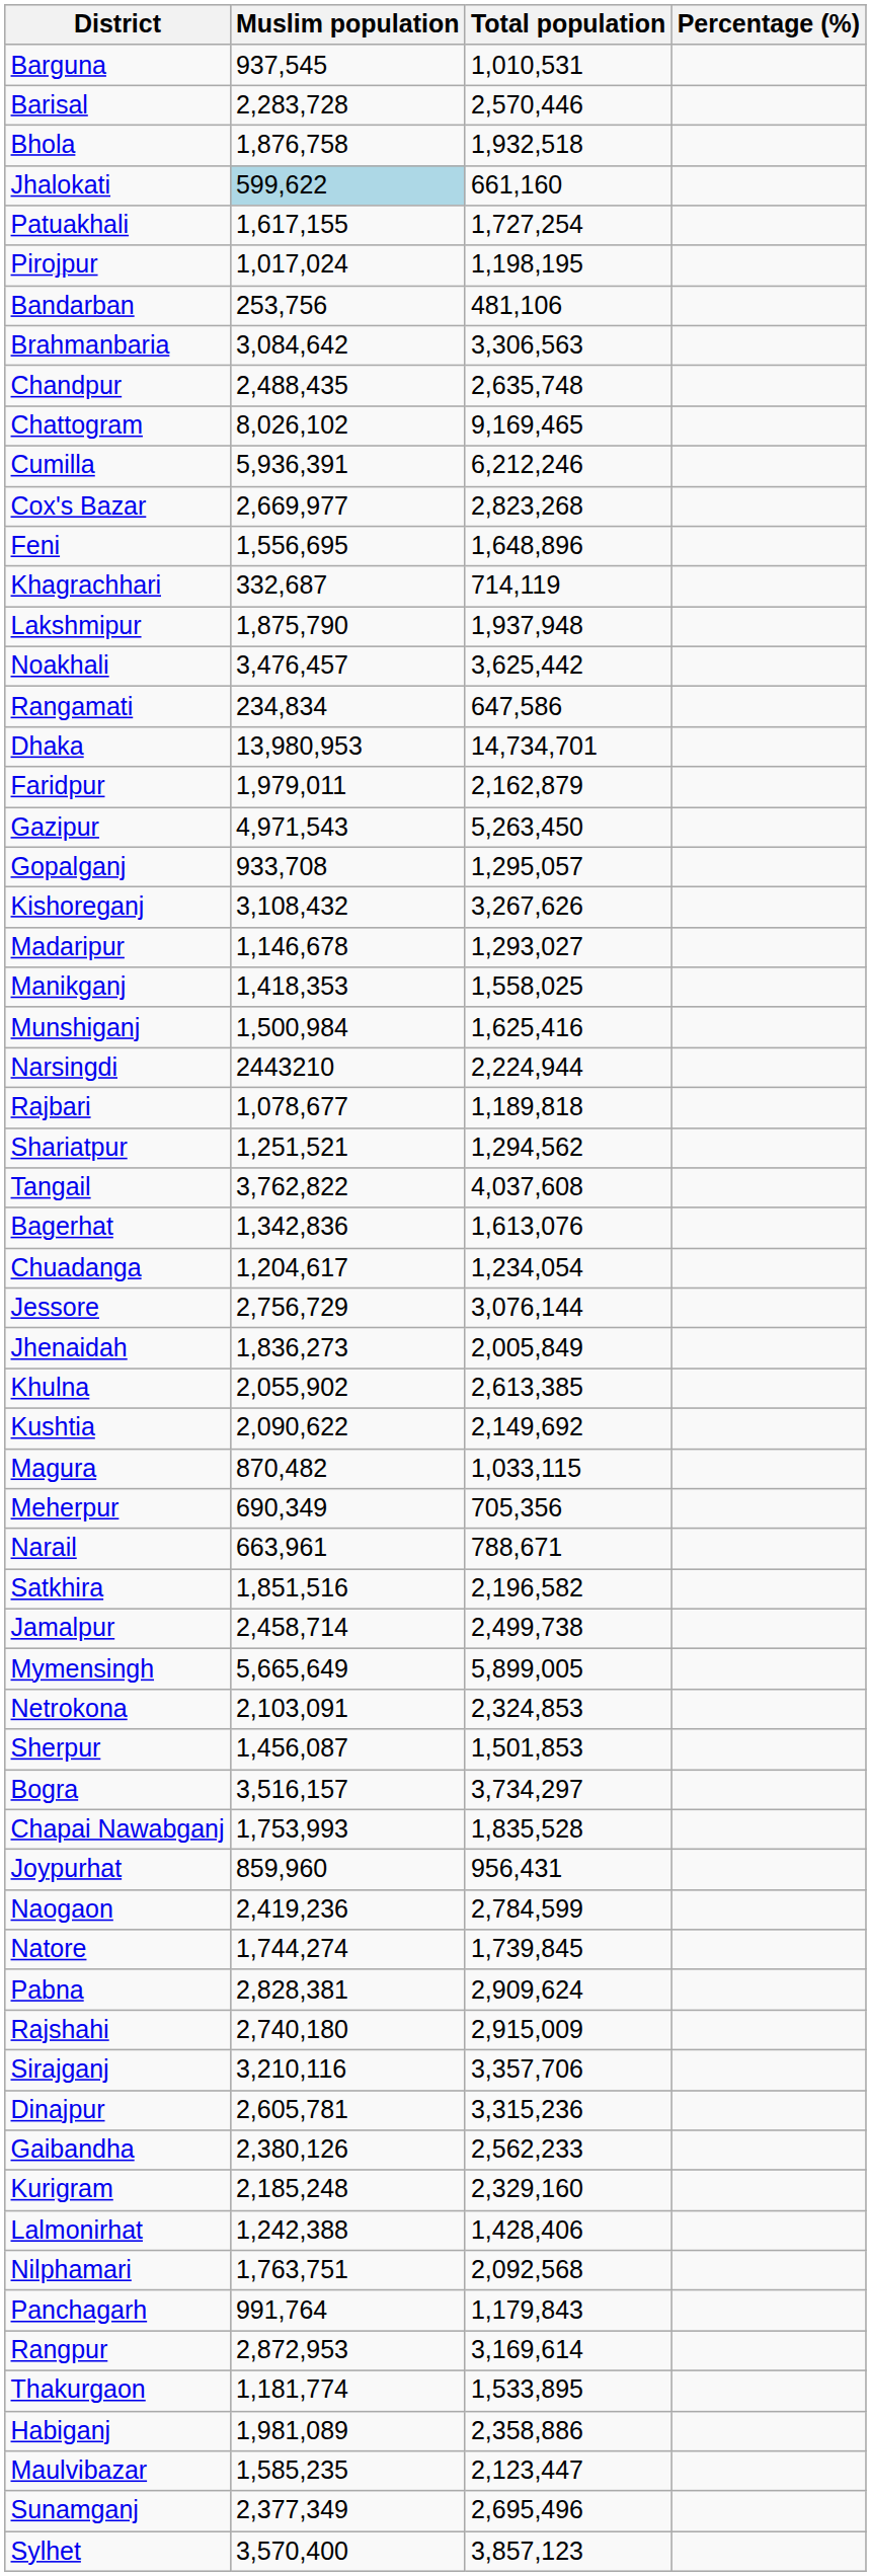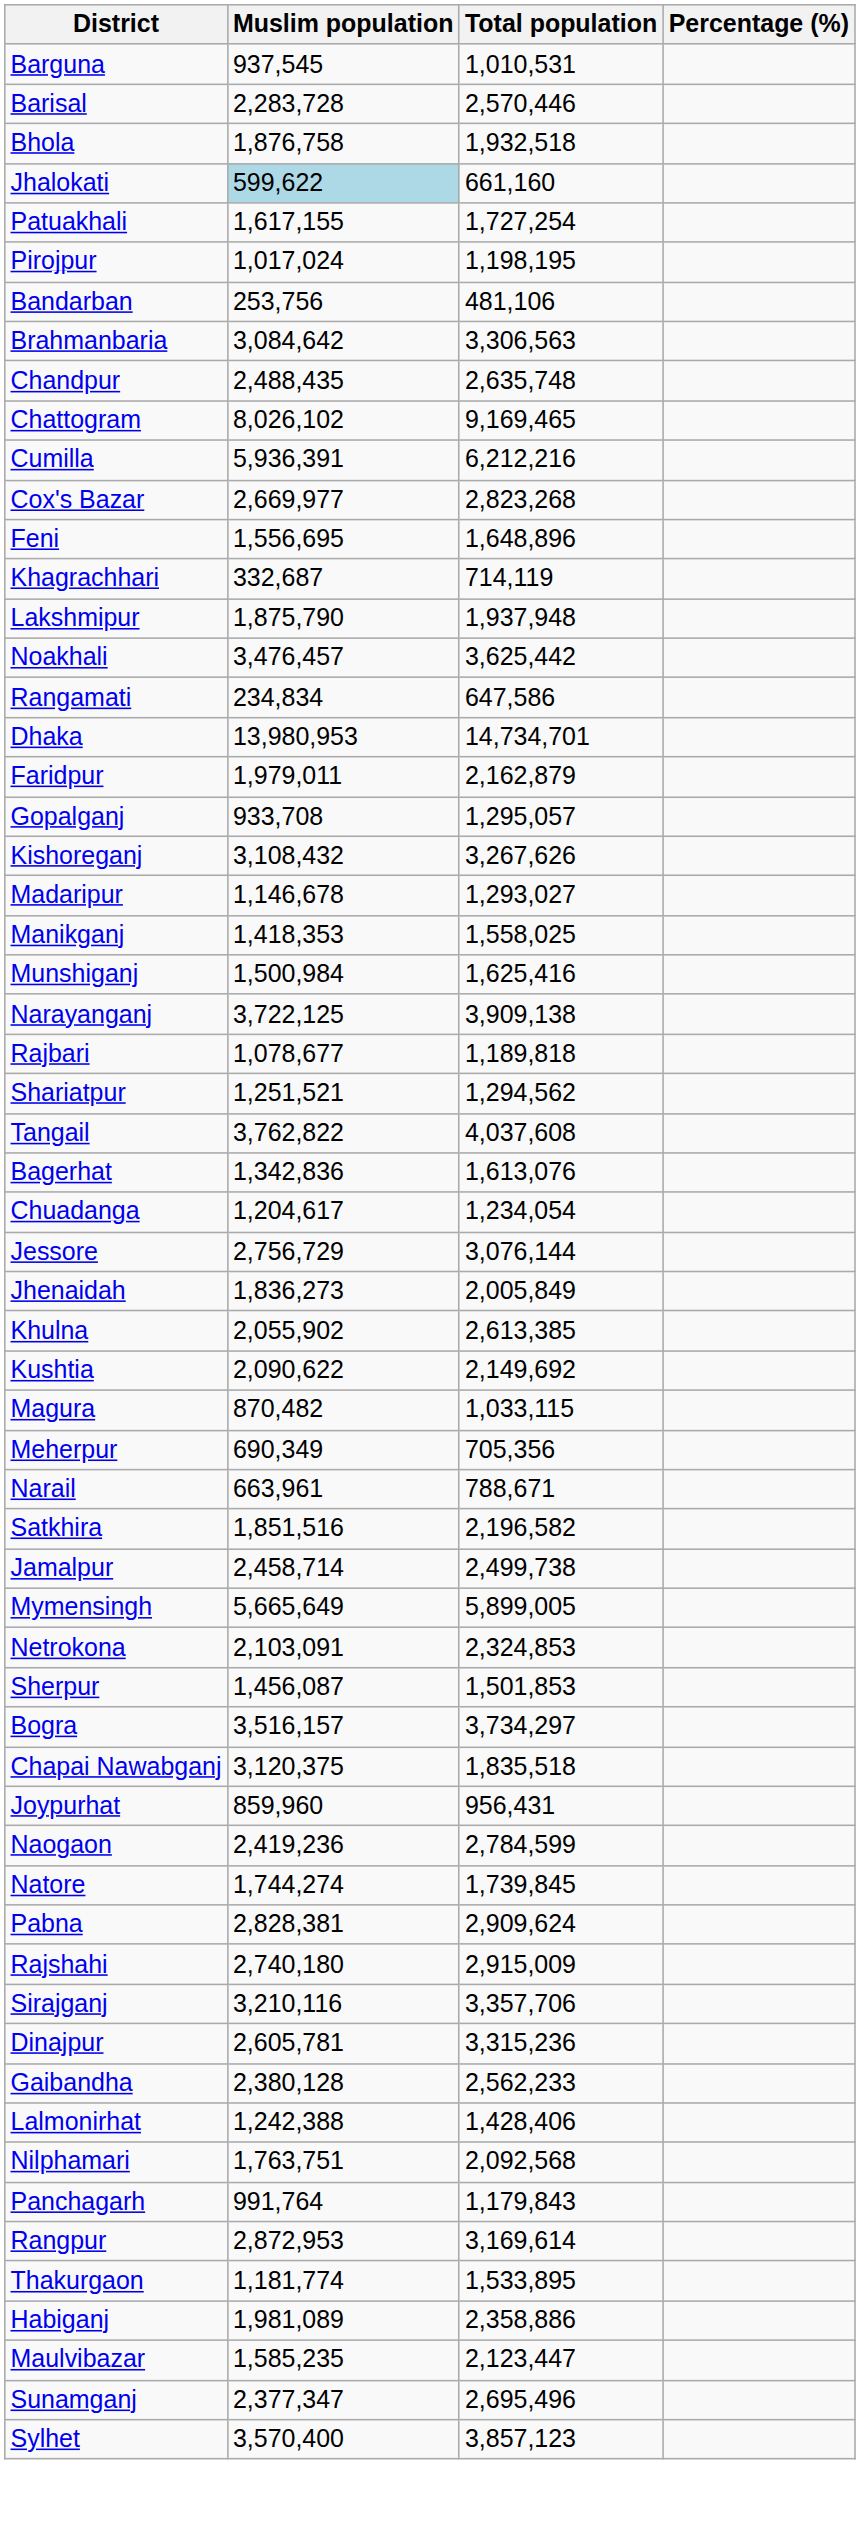Cumilla | Total population: 6,212,246 -> 6,212,216
- row: Gazipur | 4,971,543 | 5,263,450
+ row: Narayanganj | 3,722,125 | 3,909,138
- row: Narsingdi | 2443210 | 2,224,944
Chapai Nawabganj | Muslim population: 1,753,993 -> 3,120,375
Chapai Nawabganj | Total population: 1,835,528 -> 1,835,518
Gaibandha | Muslim population: 2,380,126 -> 2,380,128
- row: Kurigram | 2,185,248 | 2,329,160
Sunamganj | Muslim population: 2,377,349 -> 2,377,347
